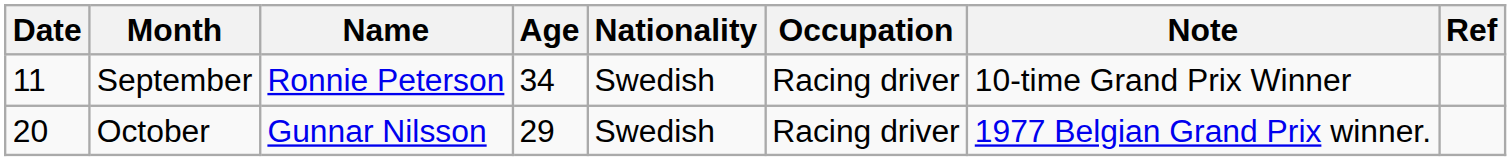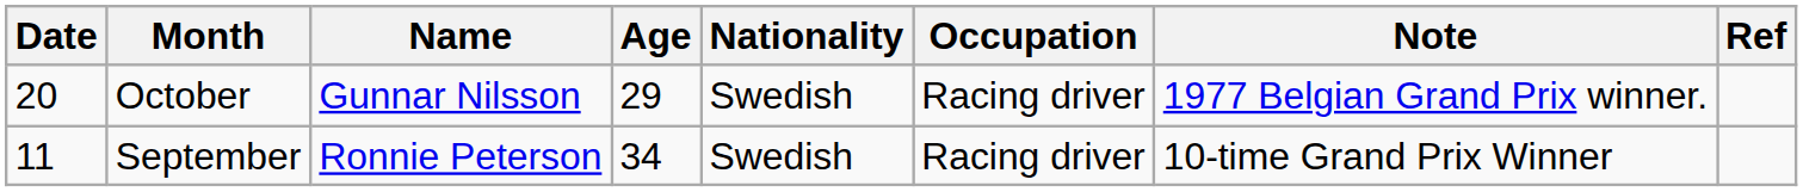rows swapped: September <-> October
